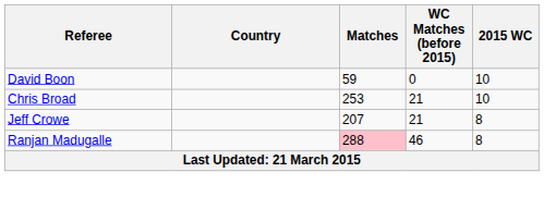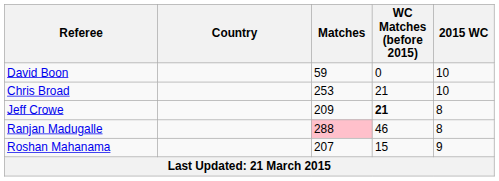Jeff Crowe | Matches: 207 -> 209
Jeff Crowe | WC Matches (before 2015): normal -> bold
+ row: Roshan Mahanama | 207 | 15 | 9
